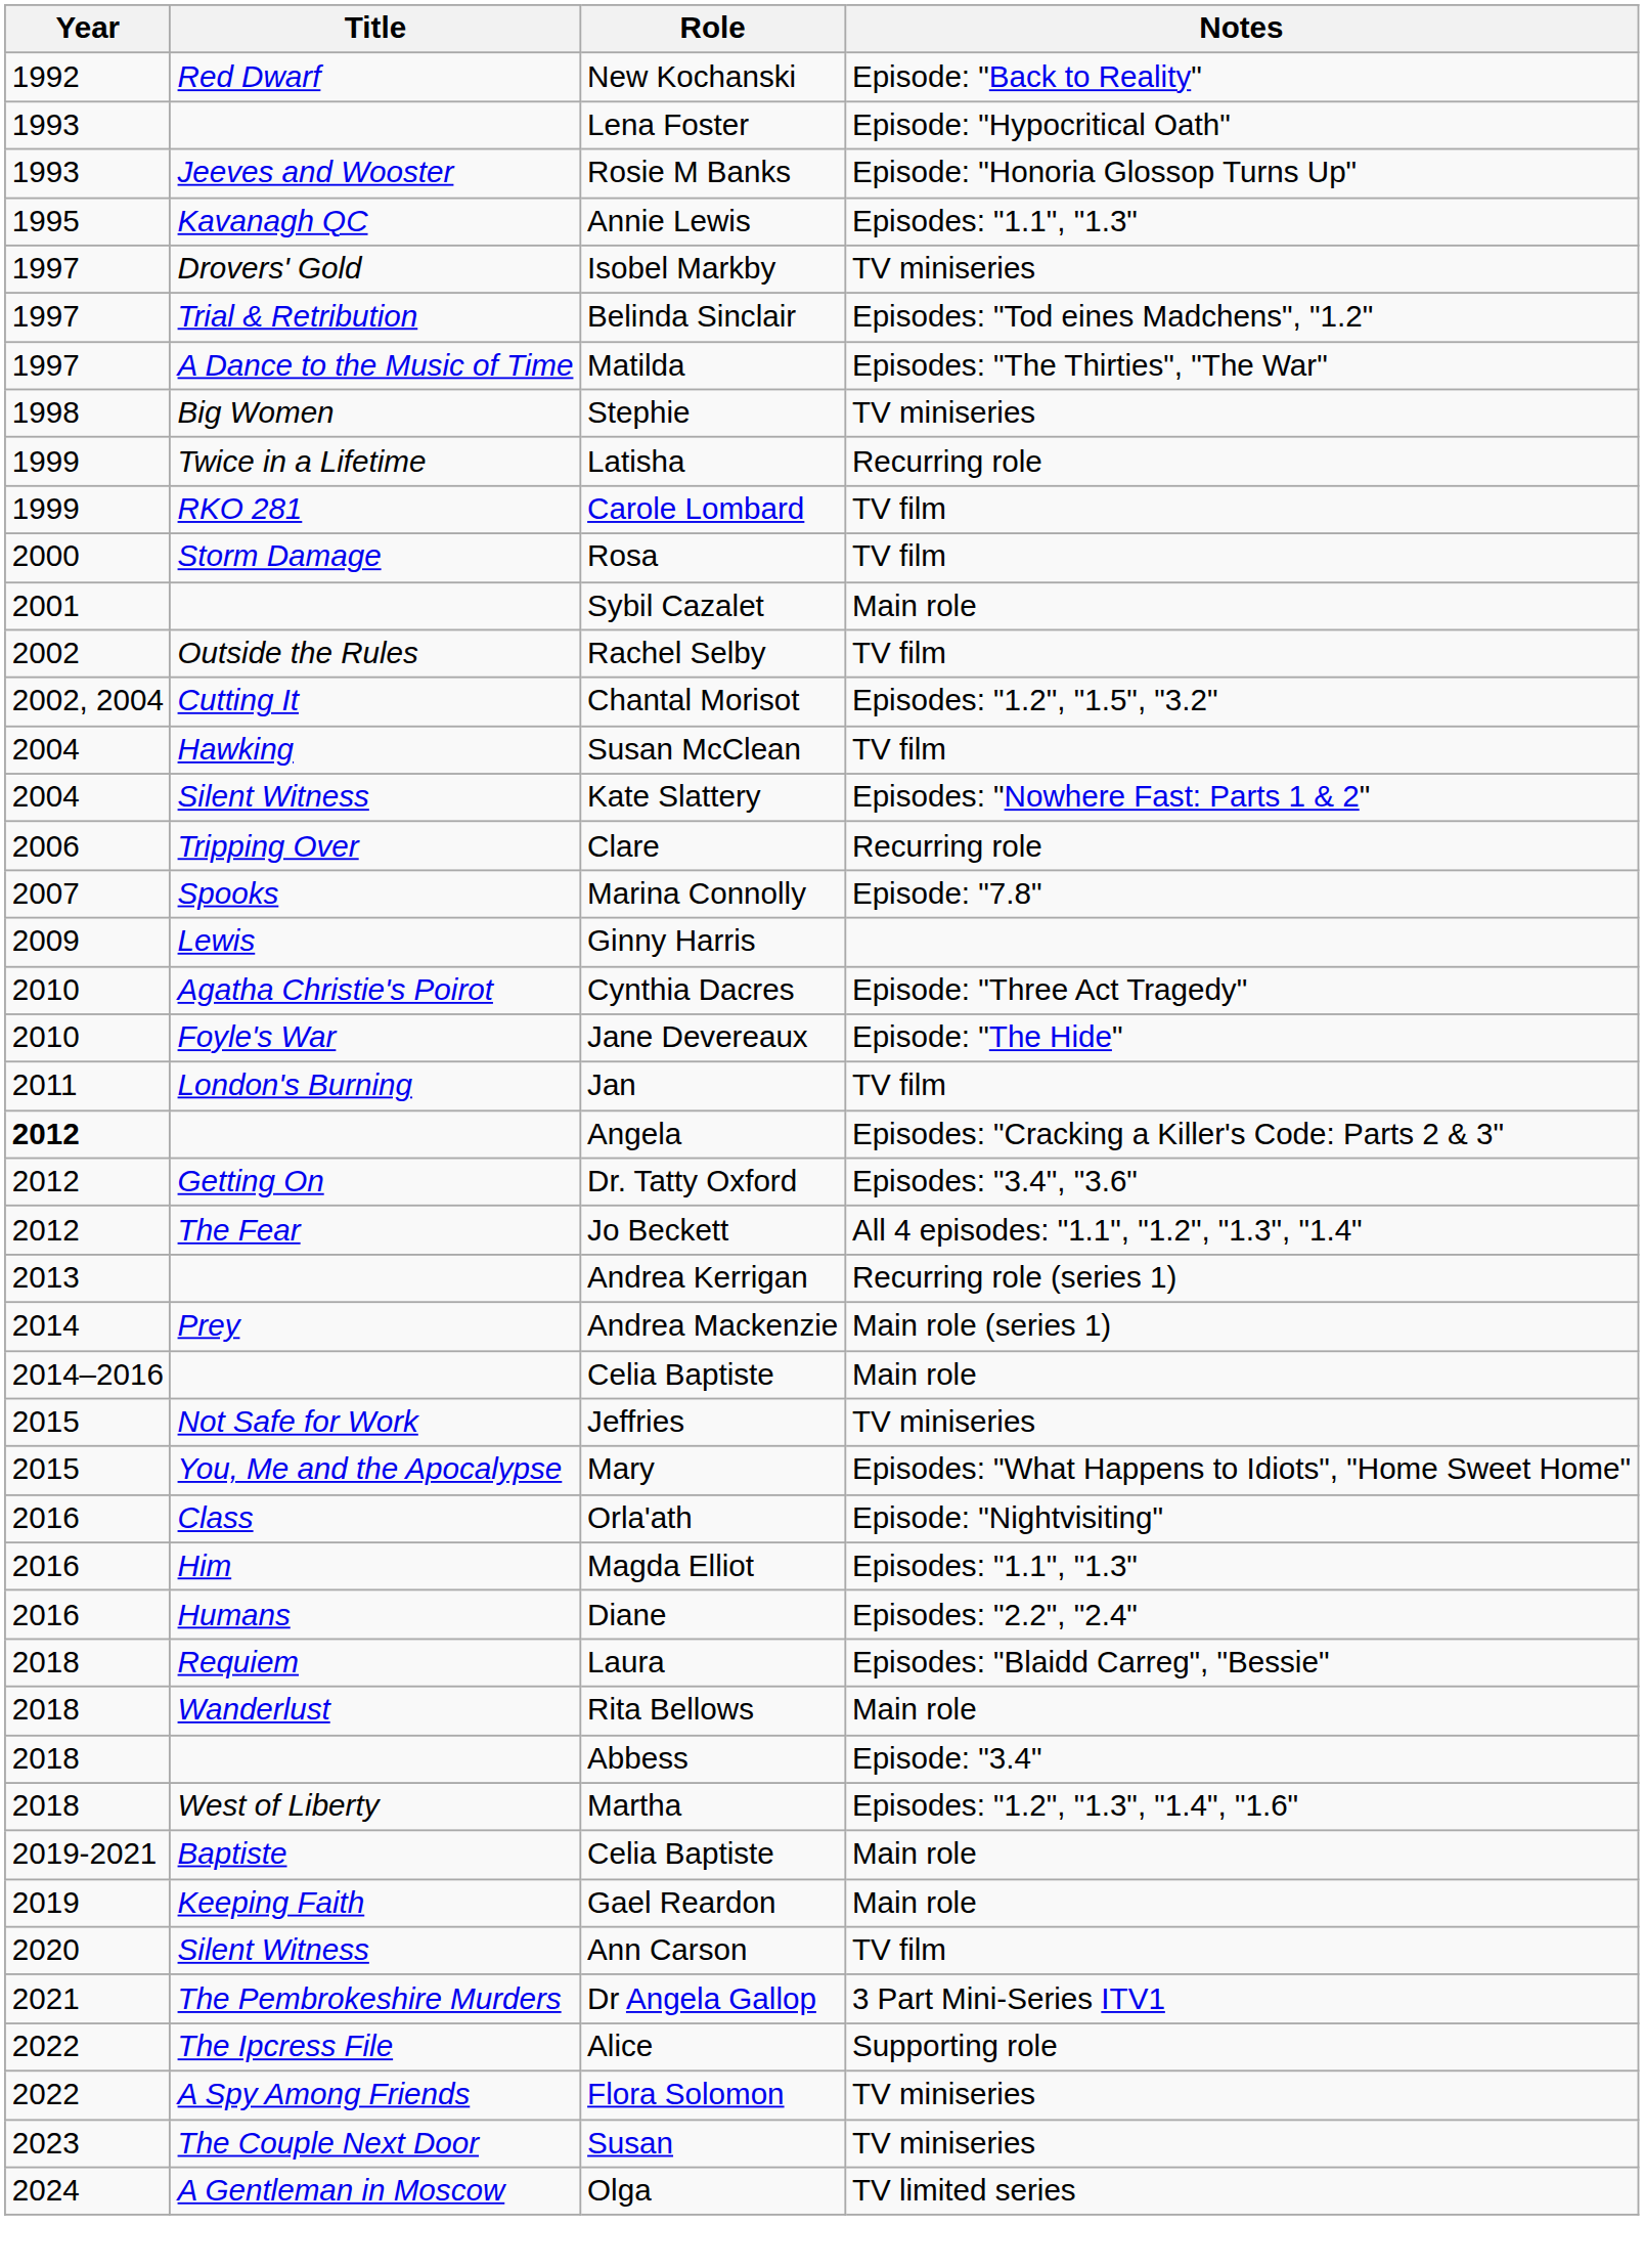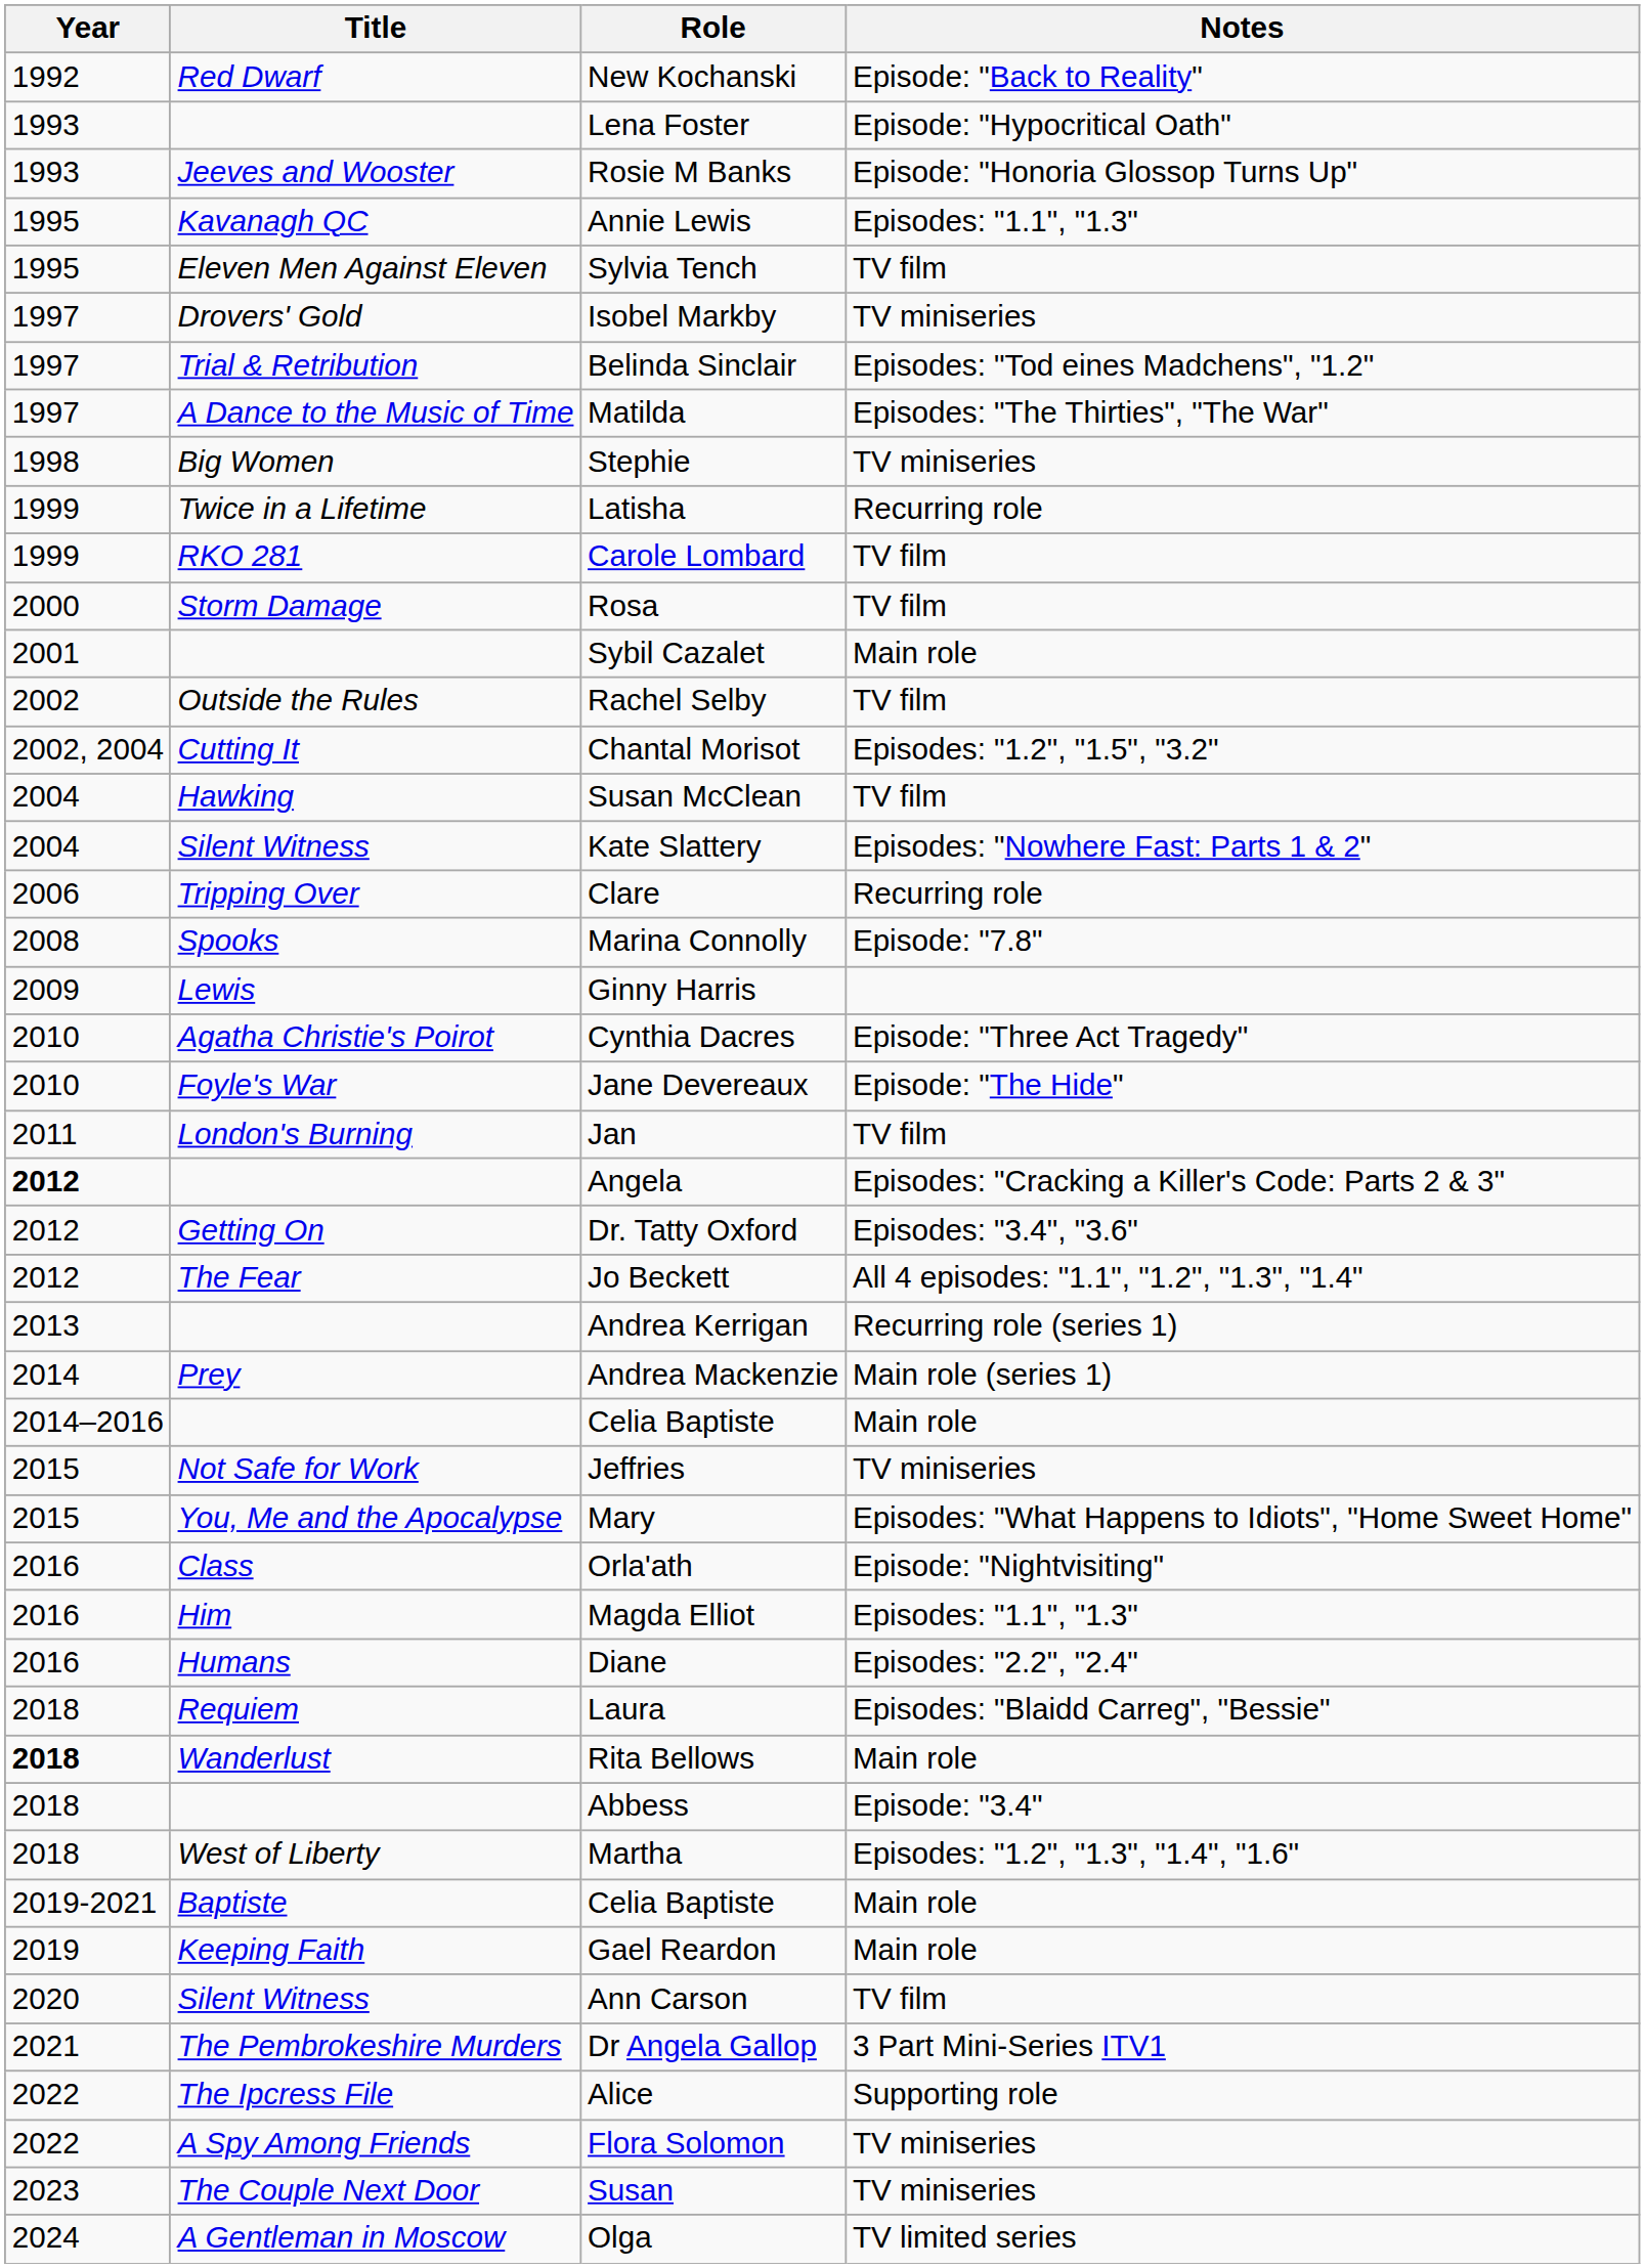+ row: 1995 | Eleven Men Against Eleven | Sylvia Tench | TV film
Marina Connolly | Year: 2007 -> 2008
Rita Bellows | Year: normal -> bold
